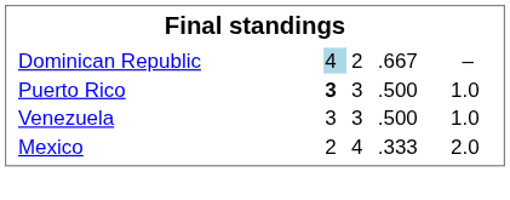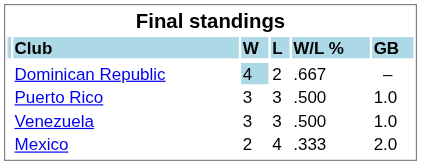+ row: Club | W | L | W/L % | GB
Puerto Rico | column 3: bold -> normal
